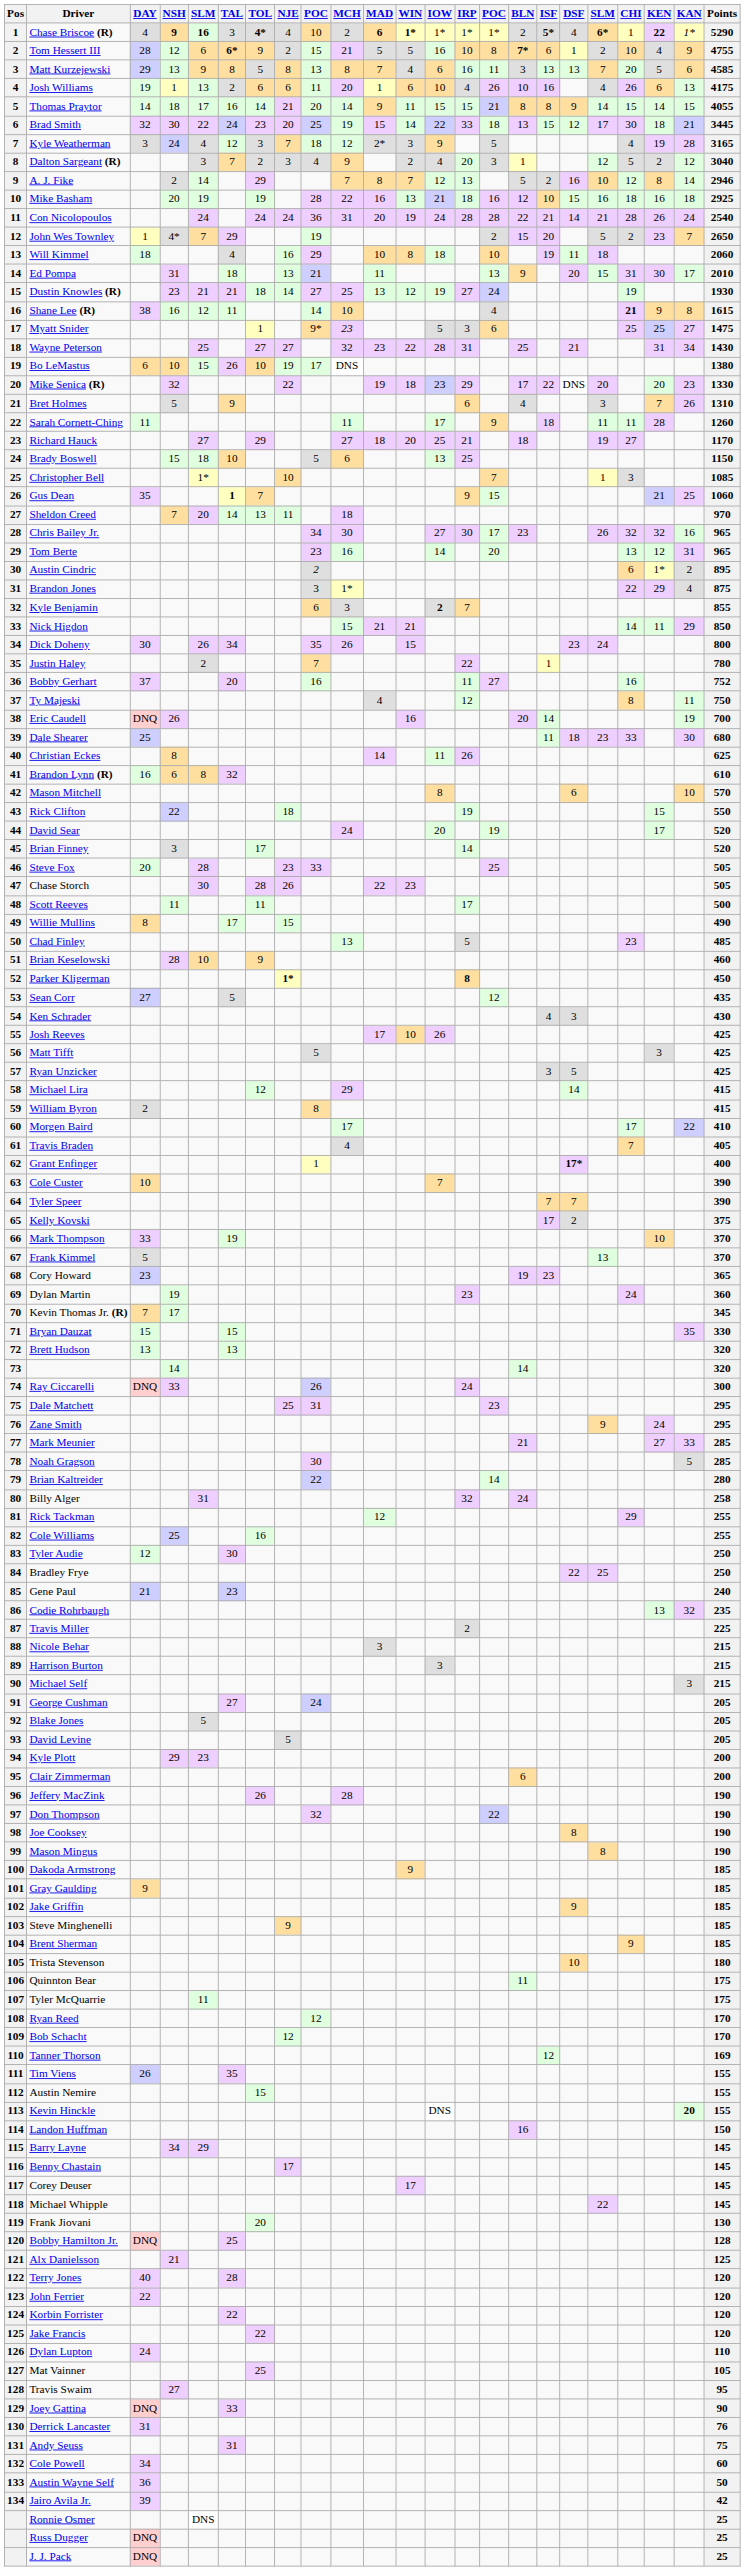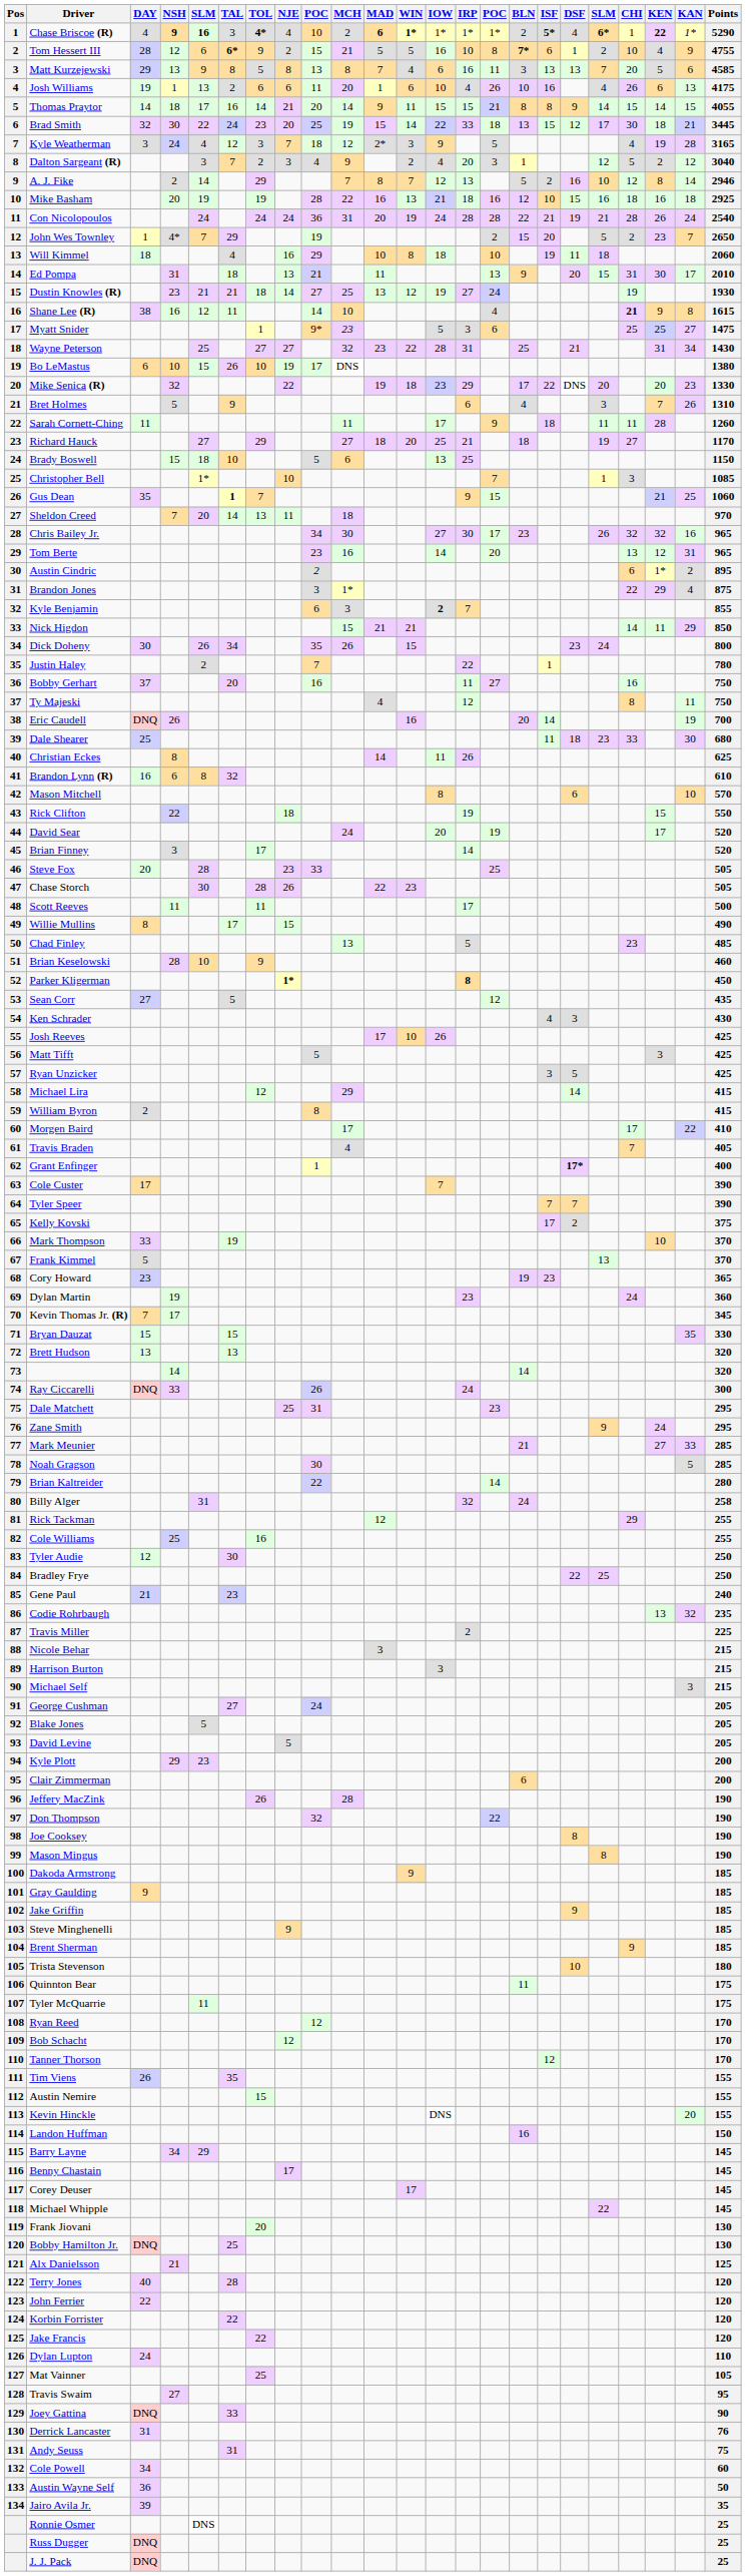Con Nicolopoulos | DSF: 14 -> 19
Bobby Gerhart | Points: 752 -> 750
Cole Custer | DAY: 10 -> 17
Tanner Thorson | Points: 169 -> 170
Kevin Hinckle | KAN: bold -> normal
Bobby Hamilton Jr. | Points: 128 -> 130
Jairo Avila Jr. | Points: 42 -> 35
